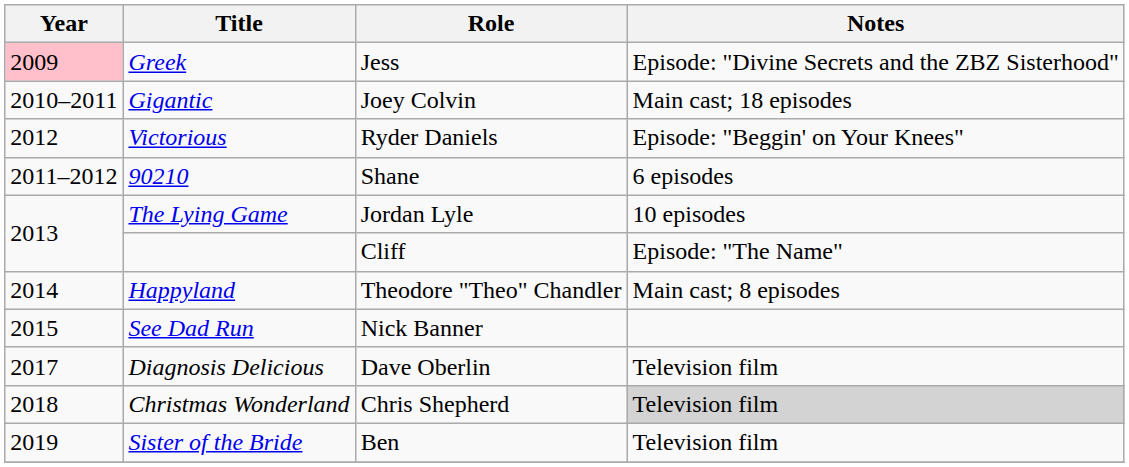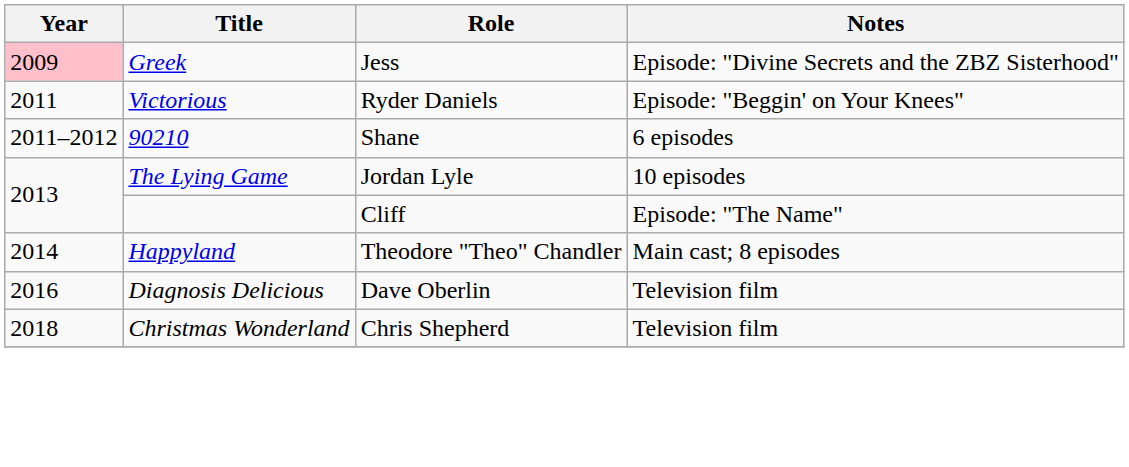- row: 2010–2011 | Gigantic | Joey Colvin | Main cast; 18 episodes
Victorious | Year: 2012 -> 2011
- row: 2015 | See Dad Run | Nick Banner
Diagnosis Delicious | Year: 2017 -> 2016
Christmas Wonderland | Notes: lightgrey background -> no background
- row: 2019 | Sister of the Bride | Ben | Television film
